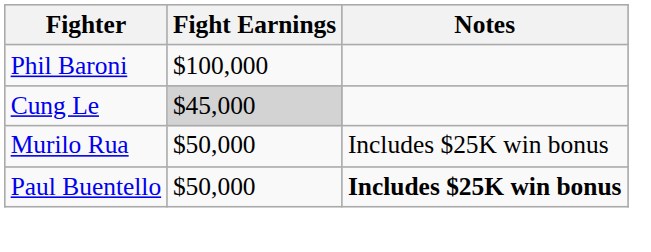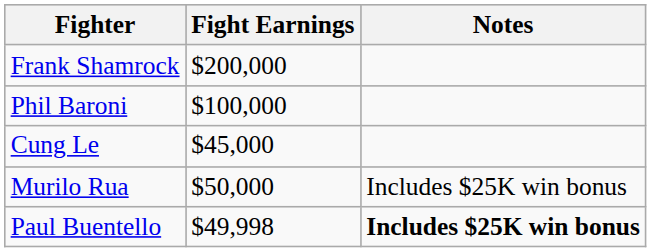+ row: Frank Shamrock | $200,000
Cung Le | Fight Earnings: lightgrey background -> no background
Paul Buentello | Fight Earnings: $50,000 -> $49,998
